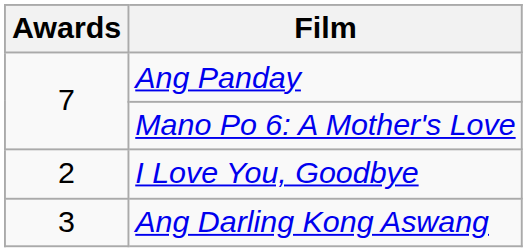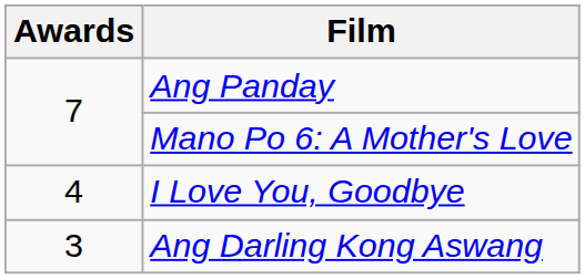I Love You, Goodbye | Awards: 2 -> 4
